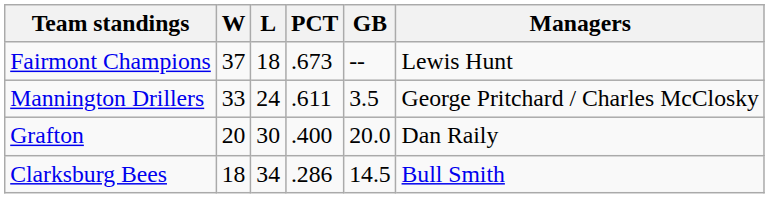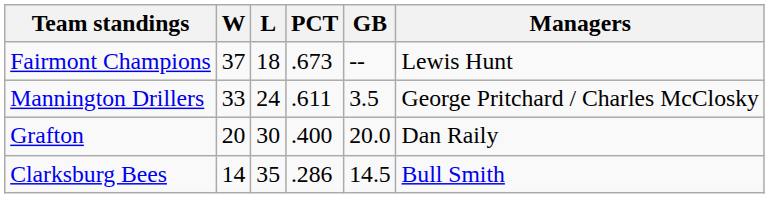Clarksburg Bees | W: 18 -> 14
Clarksburg Bees | L: 34 -> 35
